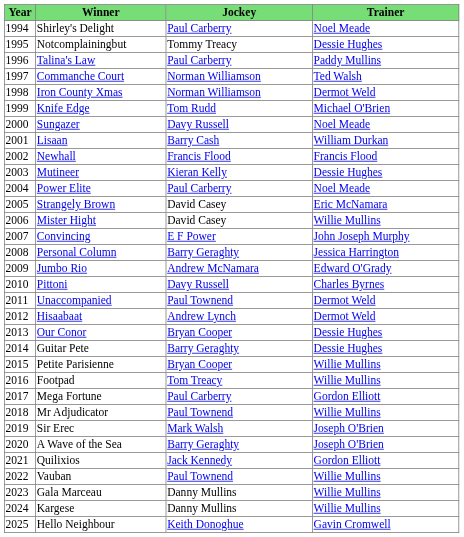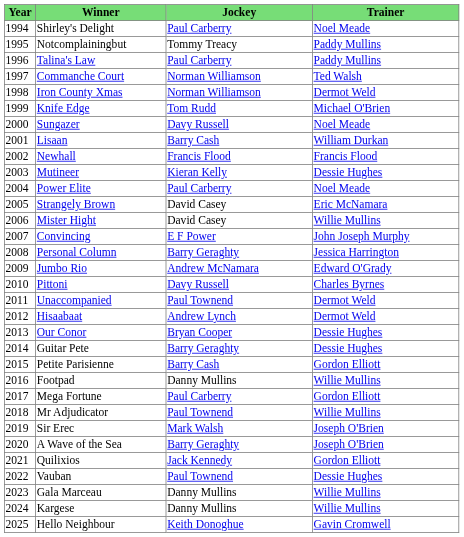Notcomplainingbut | Trainer: Dessie Hughes -> Paddy Mullins
Petite Parisienne | Jockey: Bryan Cooper -> Barry Cash
Petite Parisienne | Trainer: Willie Mullins -> Gordon Elliott
Footpad | Jockey: Tom Treacy -> Danny Mullins
Vauban | Trainer: Willie Mullins -> Dessie Hughes
